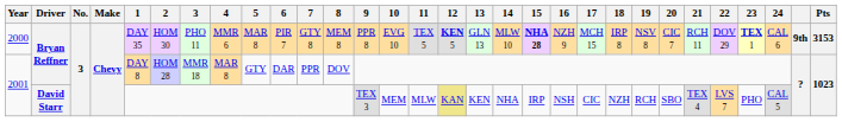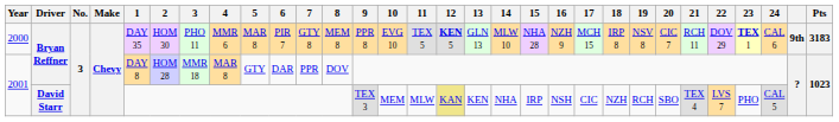2000 | 15: bold -> normal
2000 | Pts: 3153 -> 3183
